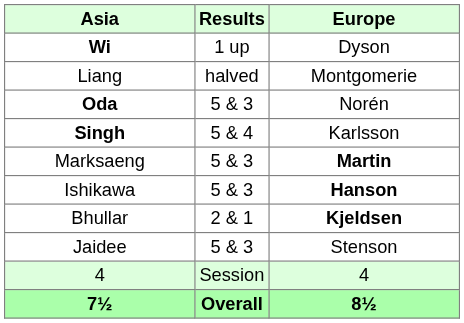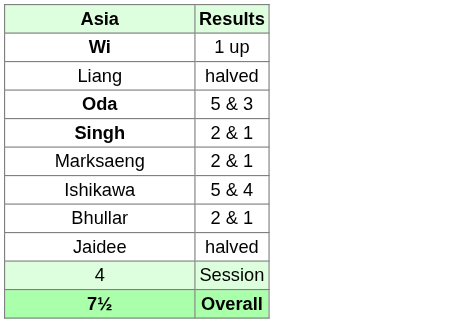- column: Europe | Dyson | Montgomerie | Norén | Karlsson | Martin | Hanson | Kjeldsen | Stenson | 4 | 8½
Singh | Results: 5 & 4 -> 2 & 1
Marksaeng | Results: 5 & 3 -> 2 & 1
Ishikawa | Results: 5 & 3 -> 5 & 4
Jaidee | Results: 5 & 3 -> halved
